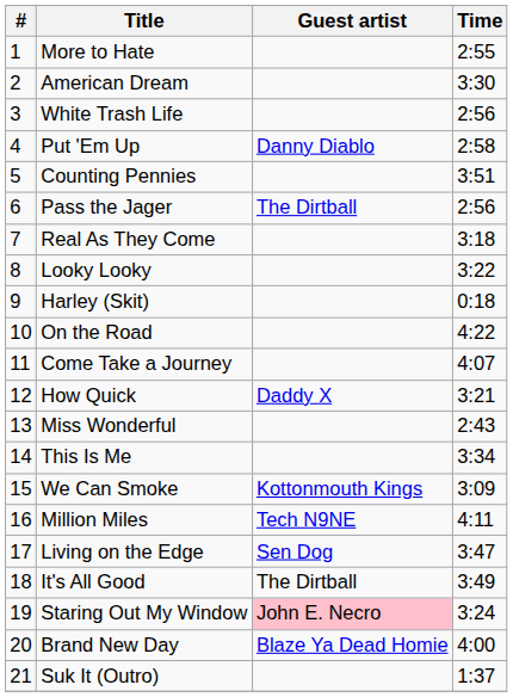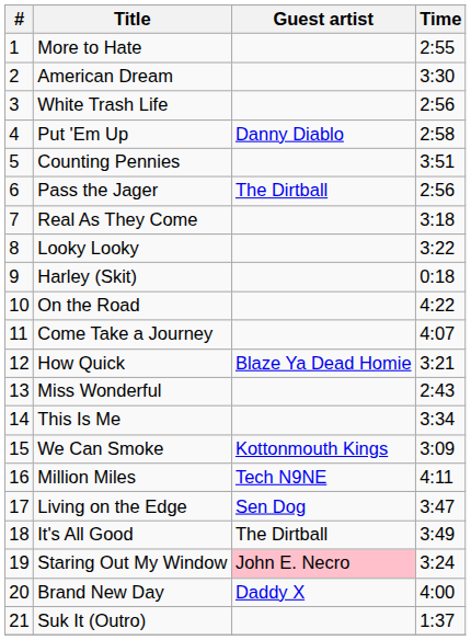How Quick | Guest artist: Daddy X -> Blaze Ya Dead Homie
Brand New Day | Guest artist: Blaze Ya Dead Homie -> Daddy X
